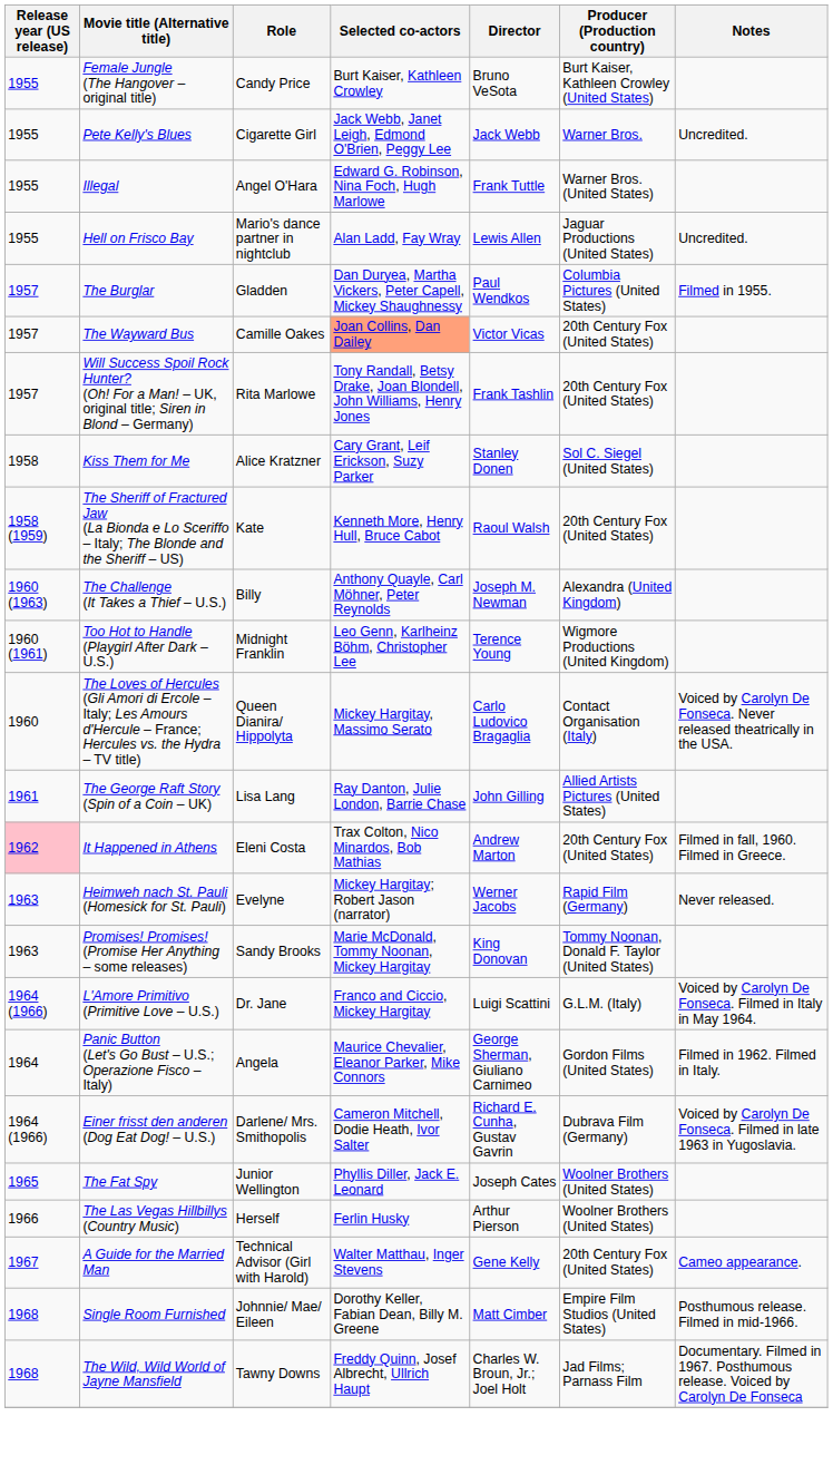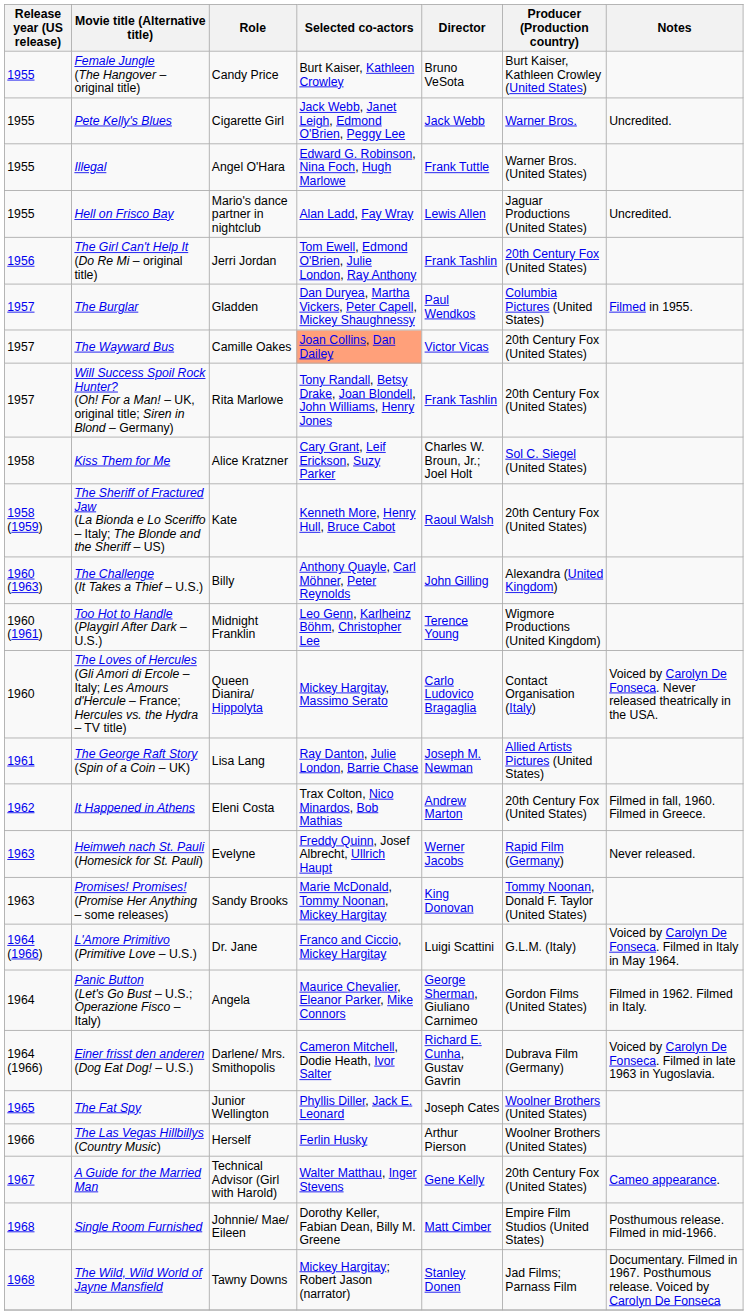+ row: 1956 | The Girl Can't Help It (Do Re Mi – original title) | Jerri Jordan | Tom Ewell, Edmond O'Brien, Julie London, Ray Anthony | Frank Tashlin | 20th Century Fox (United States)
Kiss Them for Me | Director: Stanley Donen -> Charles W. Broun, Jr.; Joel Holt
The Challenge (It Takes a Thief – U.S.) | Director: Joseph M. Newman -> John Gilling
The George Raft Story (Spin of a Coin – UK) | Director: John Gilling -> Joseph M. Newman
It Happened in Athens | Release year (US release): pink background -> no background
Heimweh nach St. Pauli (Homesick for St. Pauli) | Selected co-actors: Mickey Hargitay; Robert Jason (narrator) -> Freddy Quinn, Josef Albrecht, Ullrich Haupt
The Wild, Wild World of Jayne Mansfield | Selected co-actors: Freddy Quinn, Josef Albrecht, Ullrich Haupt -> Mickey Hargitay; Robert Jason (narrator)
The Wild, Wild World of Jayne Mansfield | Director: Charles W. Broun, Jr.; Joel Holt -> Stanley Donen
